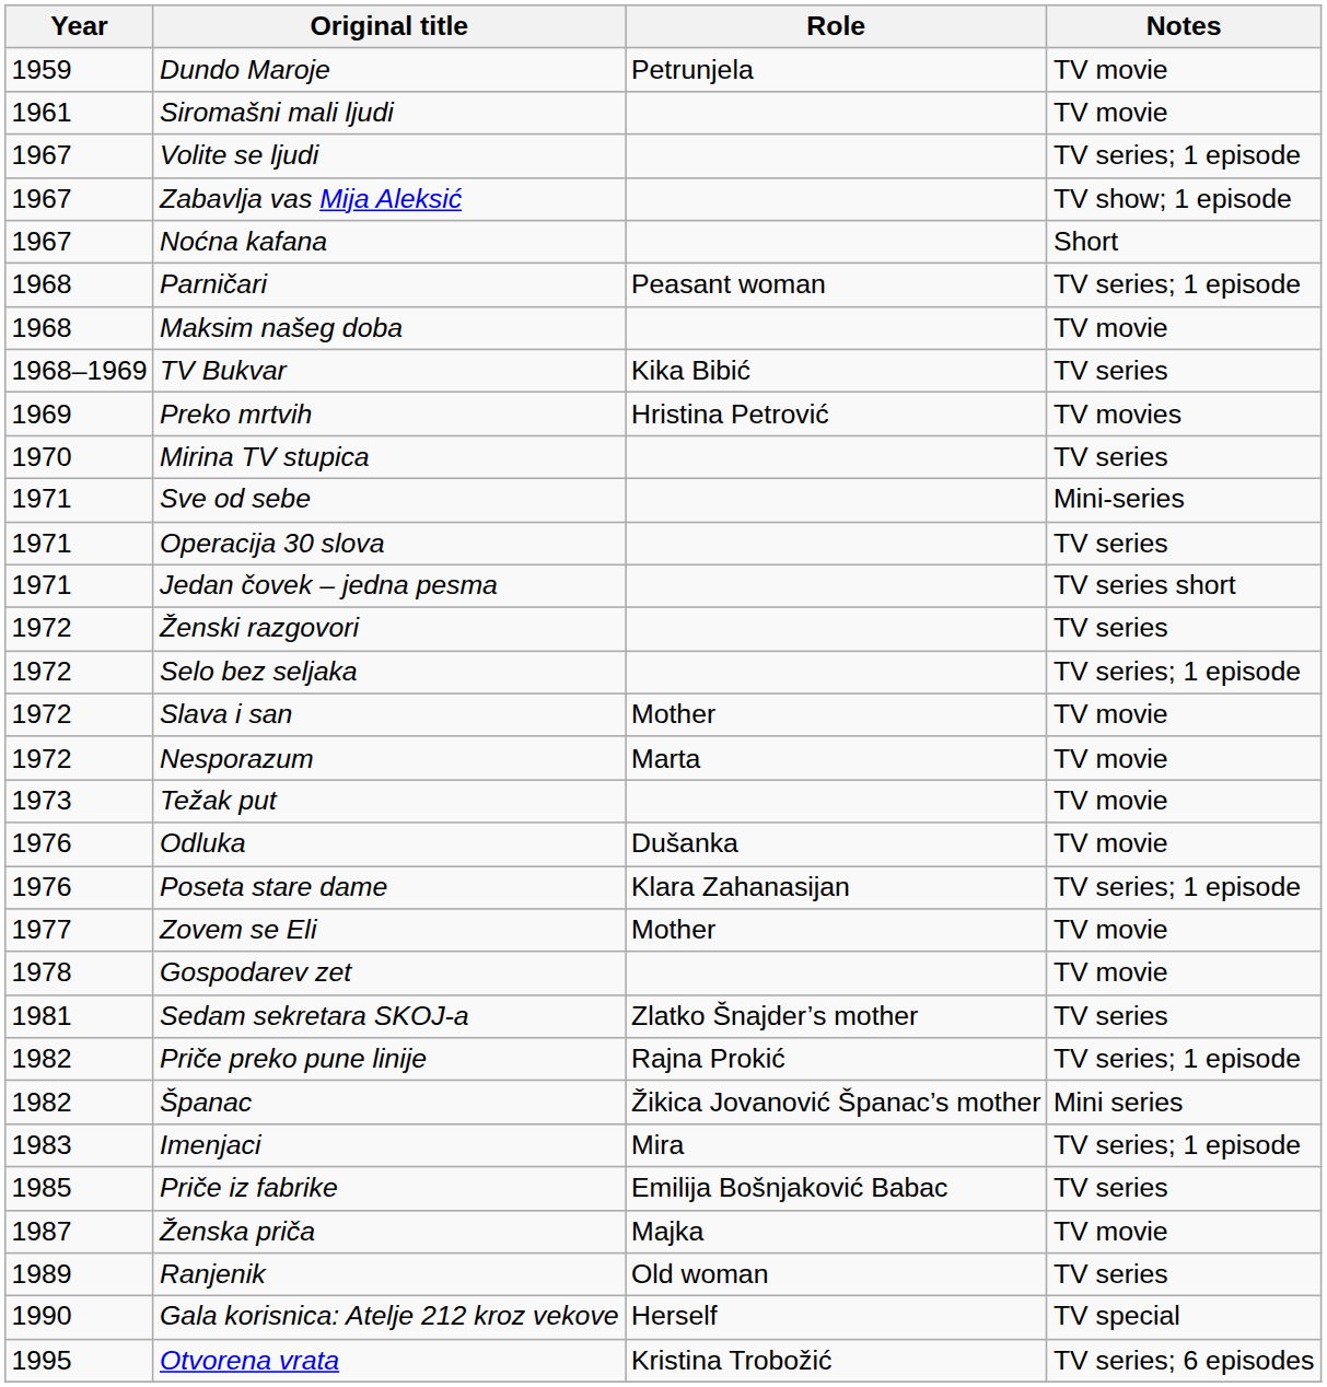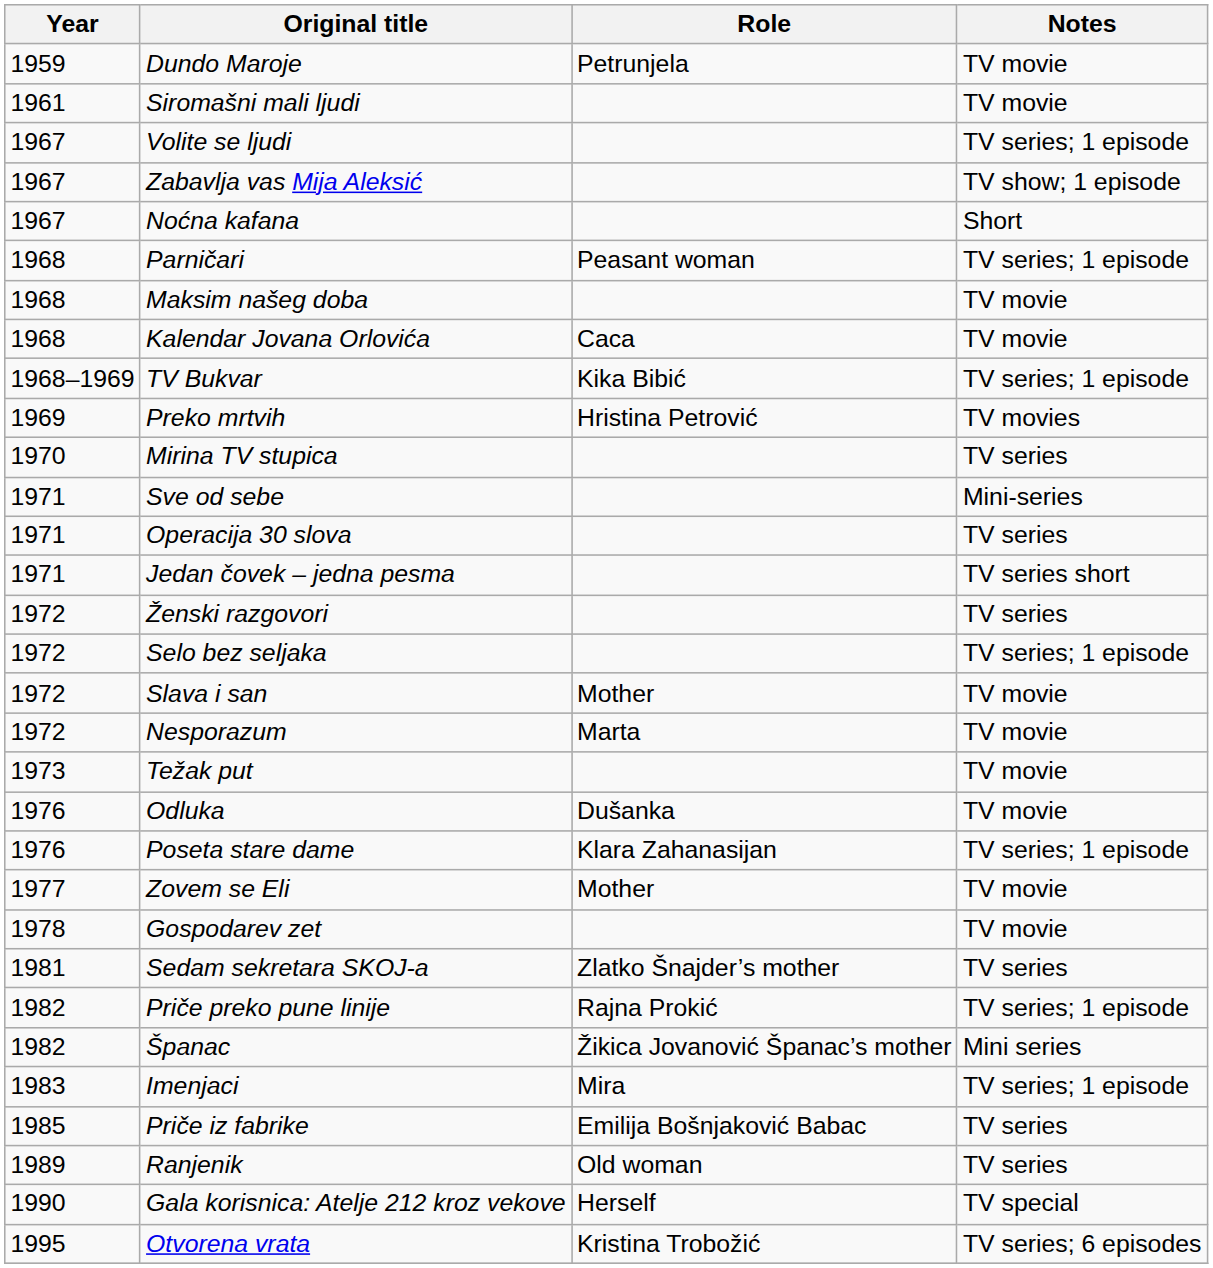+ row: 1968 | Kalendar Jovana Orlovića | Caca | TV movie
TV Bukvar | Notes: TV series -> TV series; 1 episode
- row: 1987 | Ženska priča | Majka | TV movie
